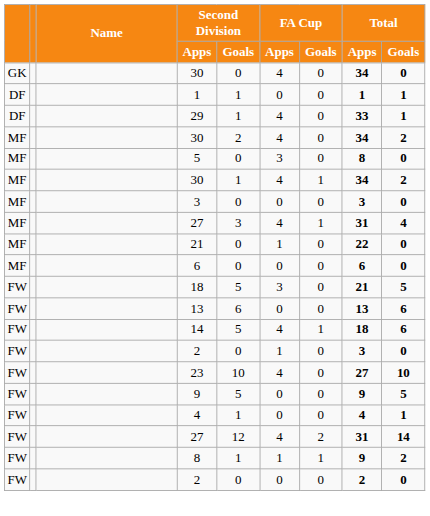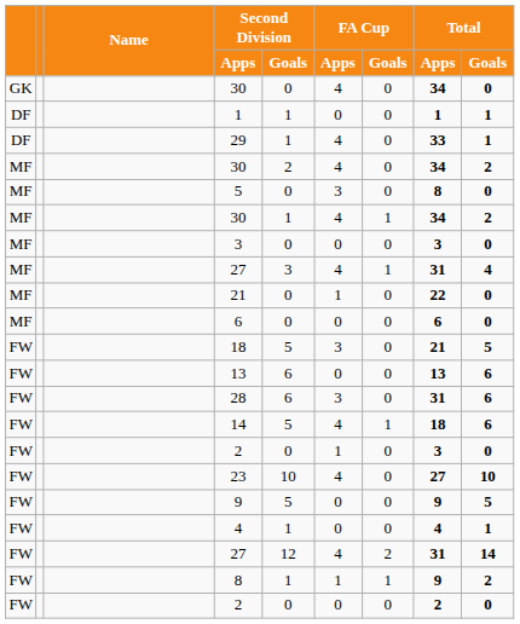+ row: FW | 28 | 6 | 3 | 0 | 31 | 6
